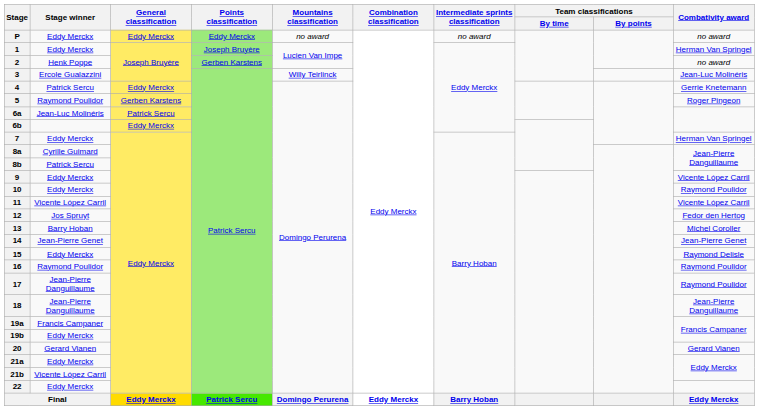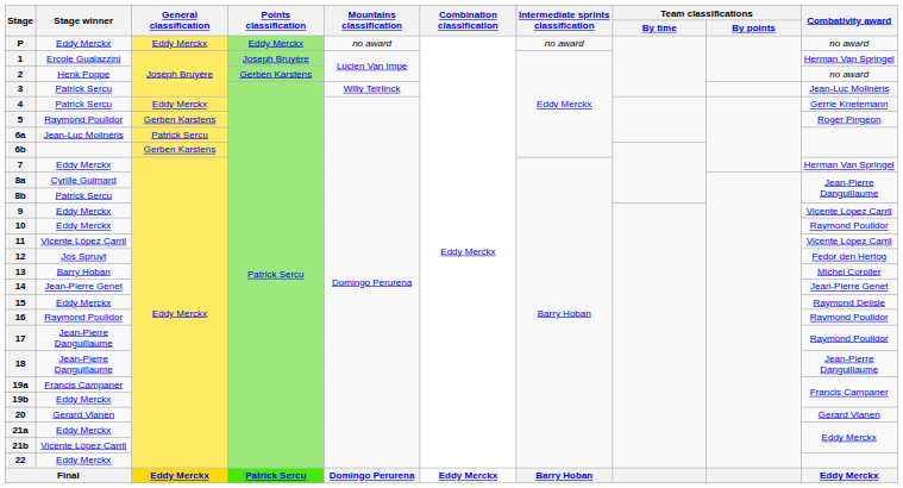1 | Stage winner: Eddy Merckx -> Ercole Gualazzini
3 | Stage winner: Ercole Gualazzini -> Patrick Sercu
6b | General classification: Eddy Merckx -> Gerben Karstens
